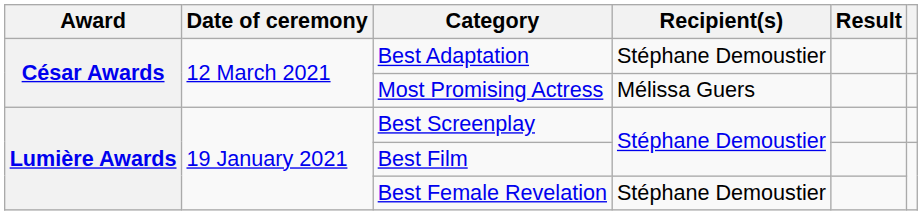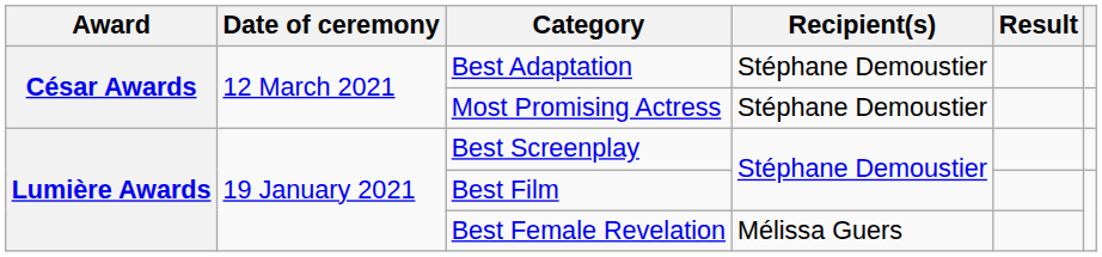Most Promising Actress | Recipient(s): Mélissa Guers -> Stéphane Demoustier
Best Female Revelation | Recipient(s): Stéphane Demoustier -> Mélissa Guers
